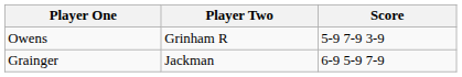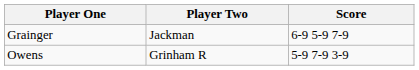rows swapped: Owens <-> Grainger
